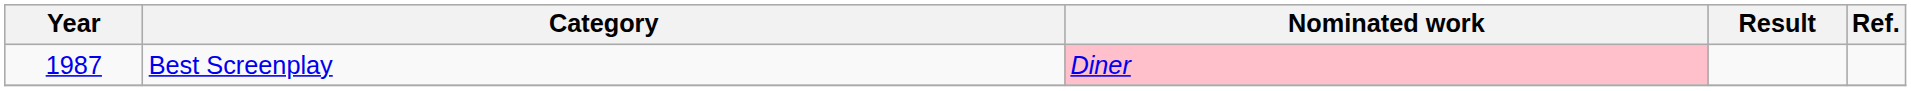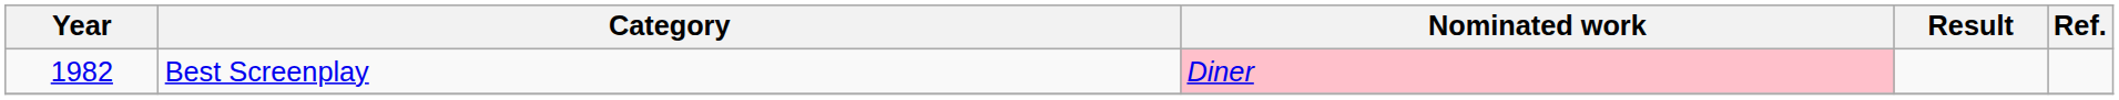Best Screenplay | Year: 1987 -> 1982
